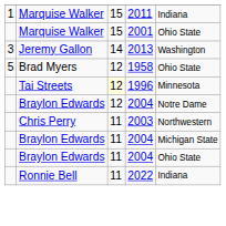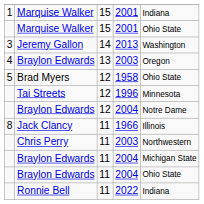1 / Marquise Walker | column 4: 2011 -> 2001
+ row: 4 | Braylon Edwards | 13 | 2003 | Oregon
Tai Streets | column 3: lightyellow background -> no background
+ row: 8 | Jack Clancy | 11 | 1966 | Illinois
